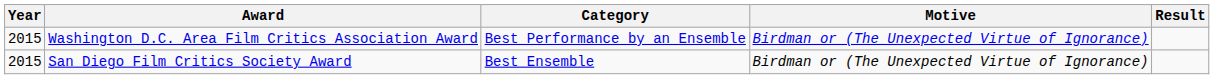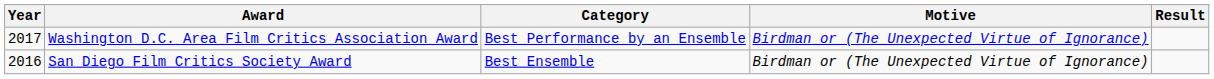Washington D.C. Area Film Critics Association Award | Year: 2015 -> 2017
San Diego Film Critics Society Award | Year: 2015 -> 2016
